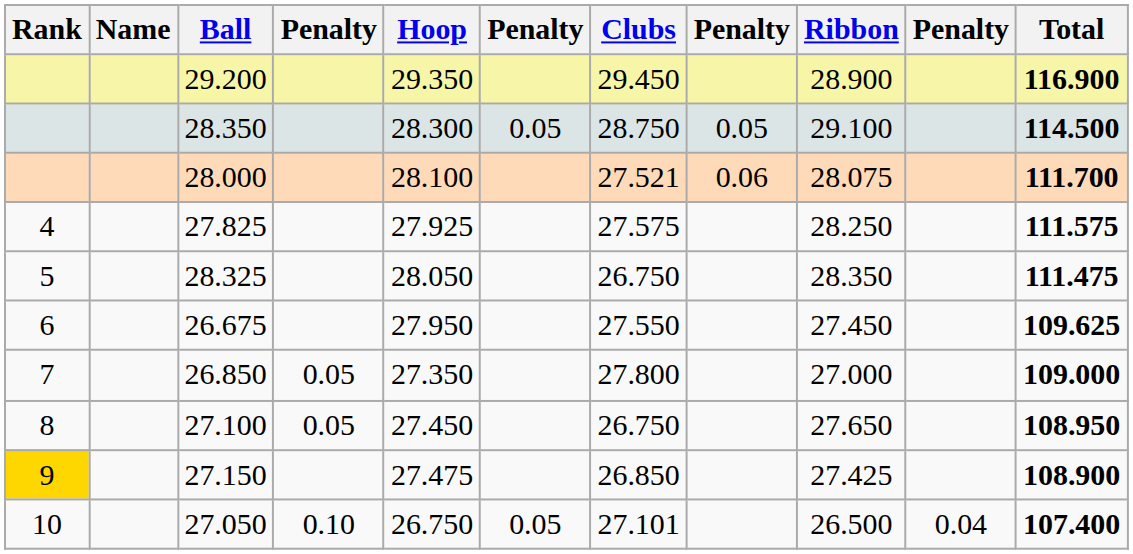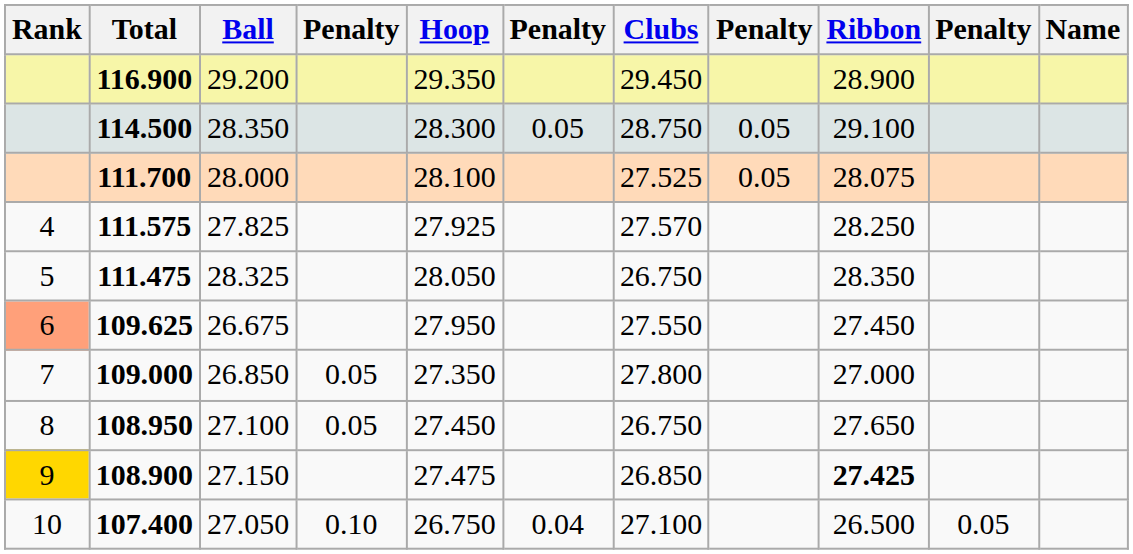columns swapped: Name <-> Total
28.000 | Clubs: 27.521 -> 27.525
28.000 | column 8: 0.06 -> 0.05
27.825 | Clubs: 27.575 -> 27.570
26.675 | Rank: no background -> lightsalmon background
27.150 | Ribbon: normal -> bold
27.050 | column 6: 0.05 -> 0.04
27.050 | Clubs: 27.101 -> 27.100
27.050 | column 10: 0.04 -> 0.05
